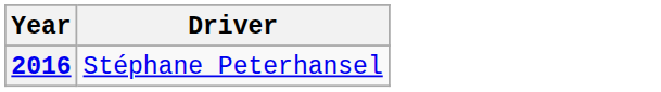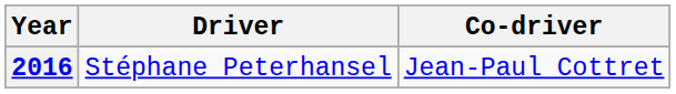+ column: Co-driver | Jean-Paul Cottret
